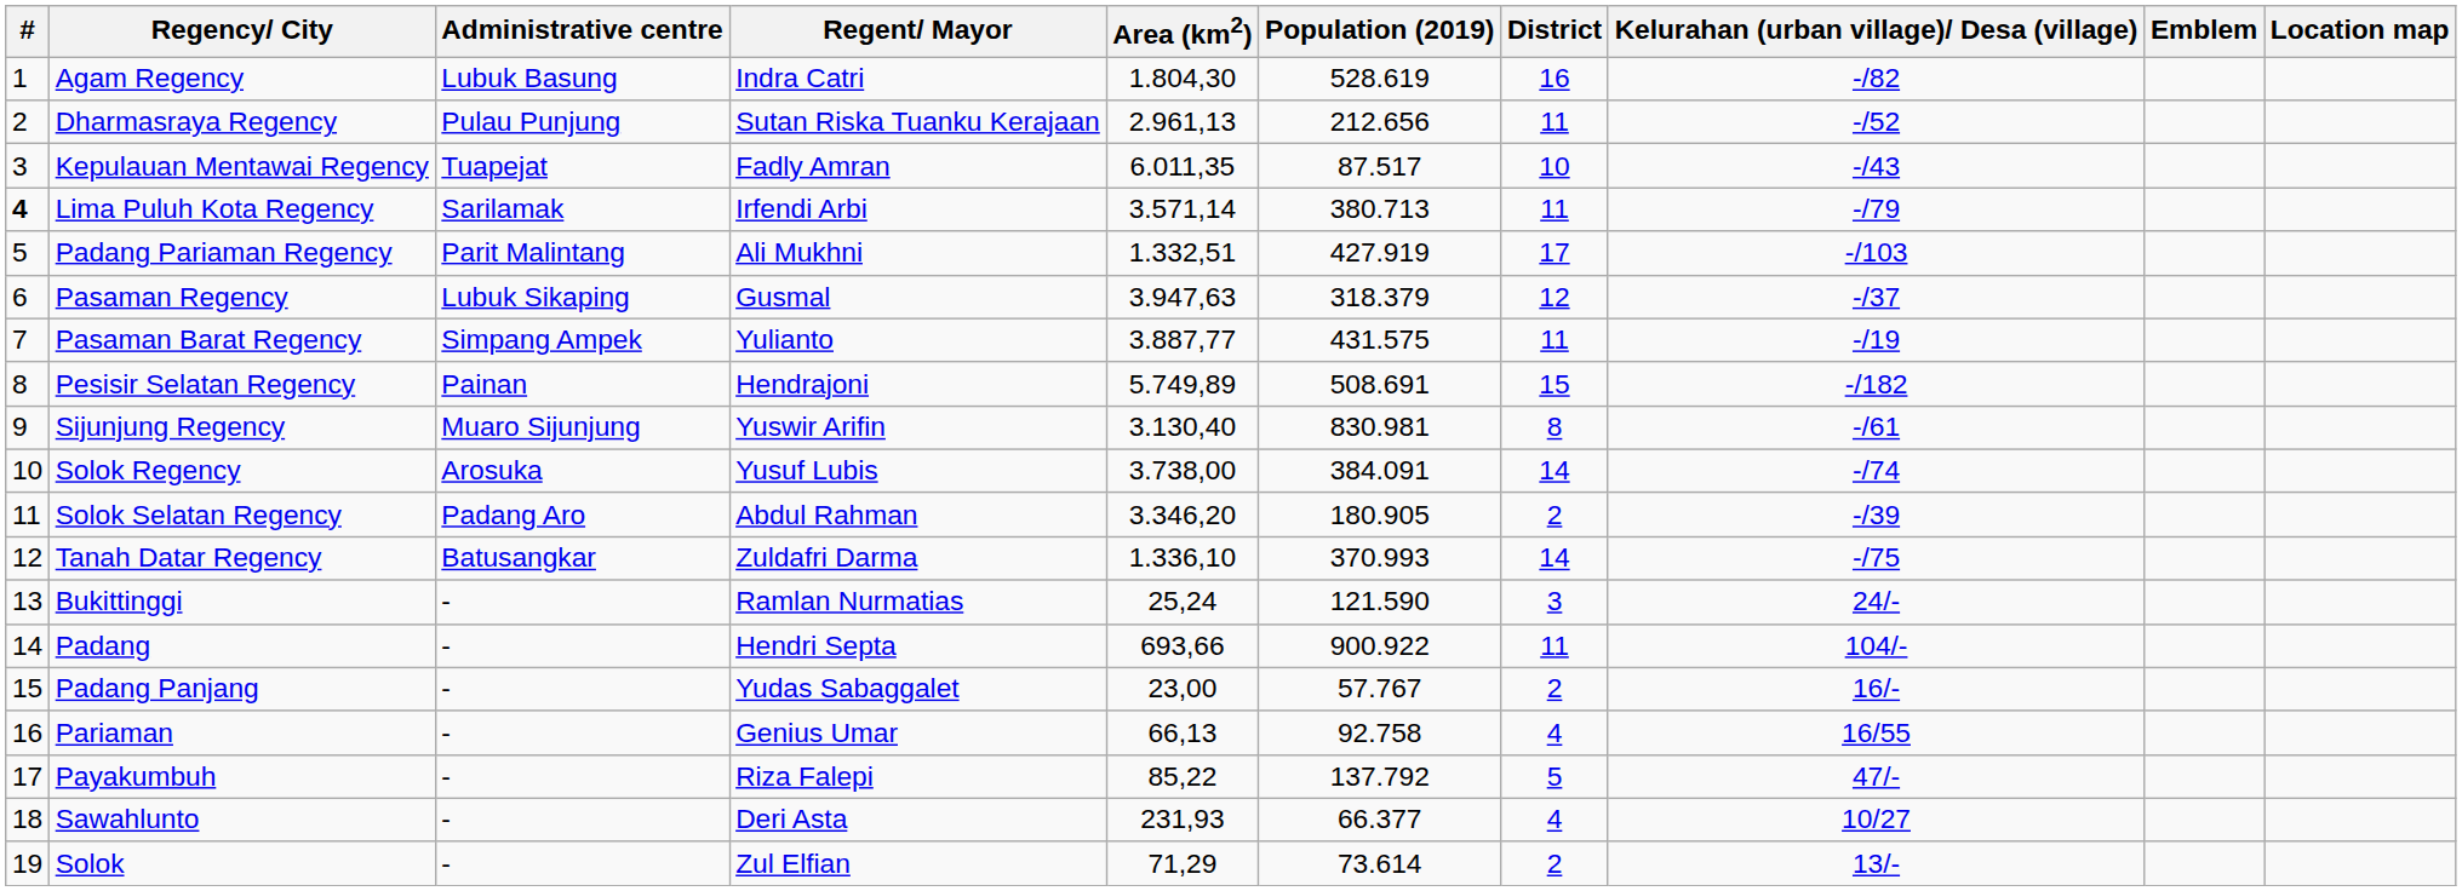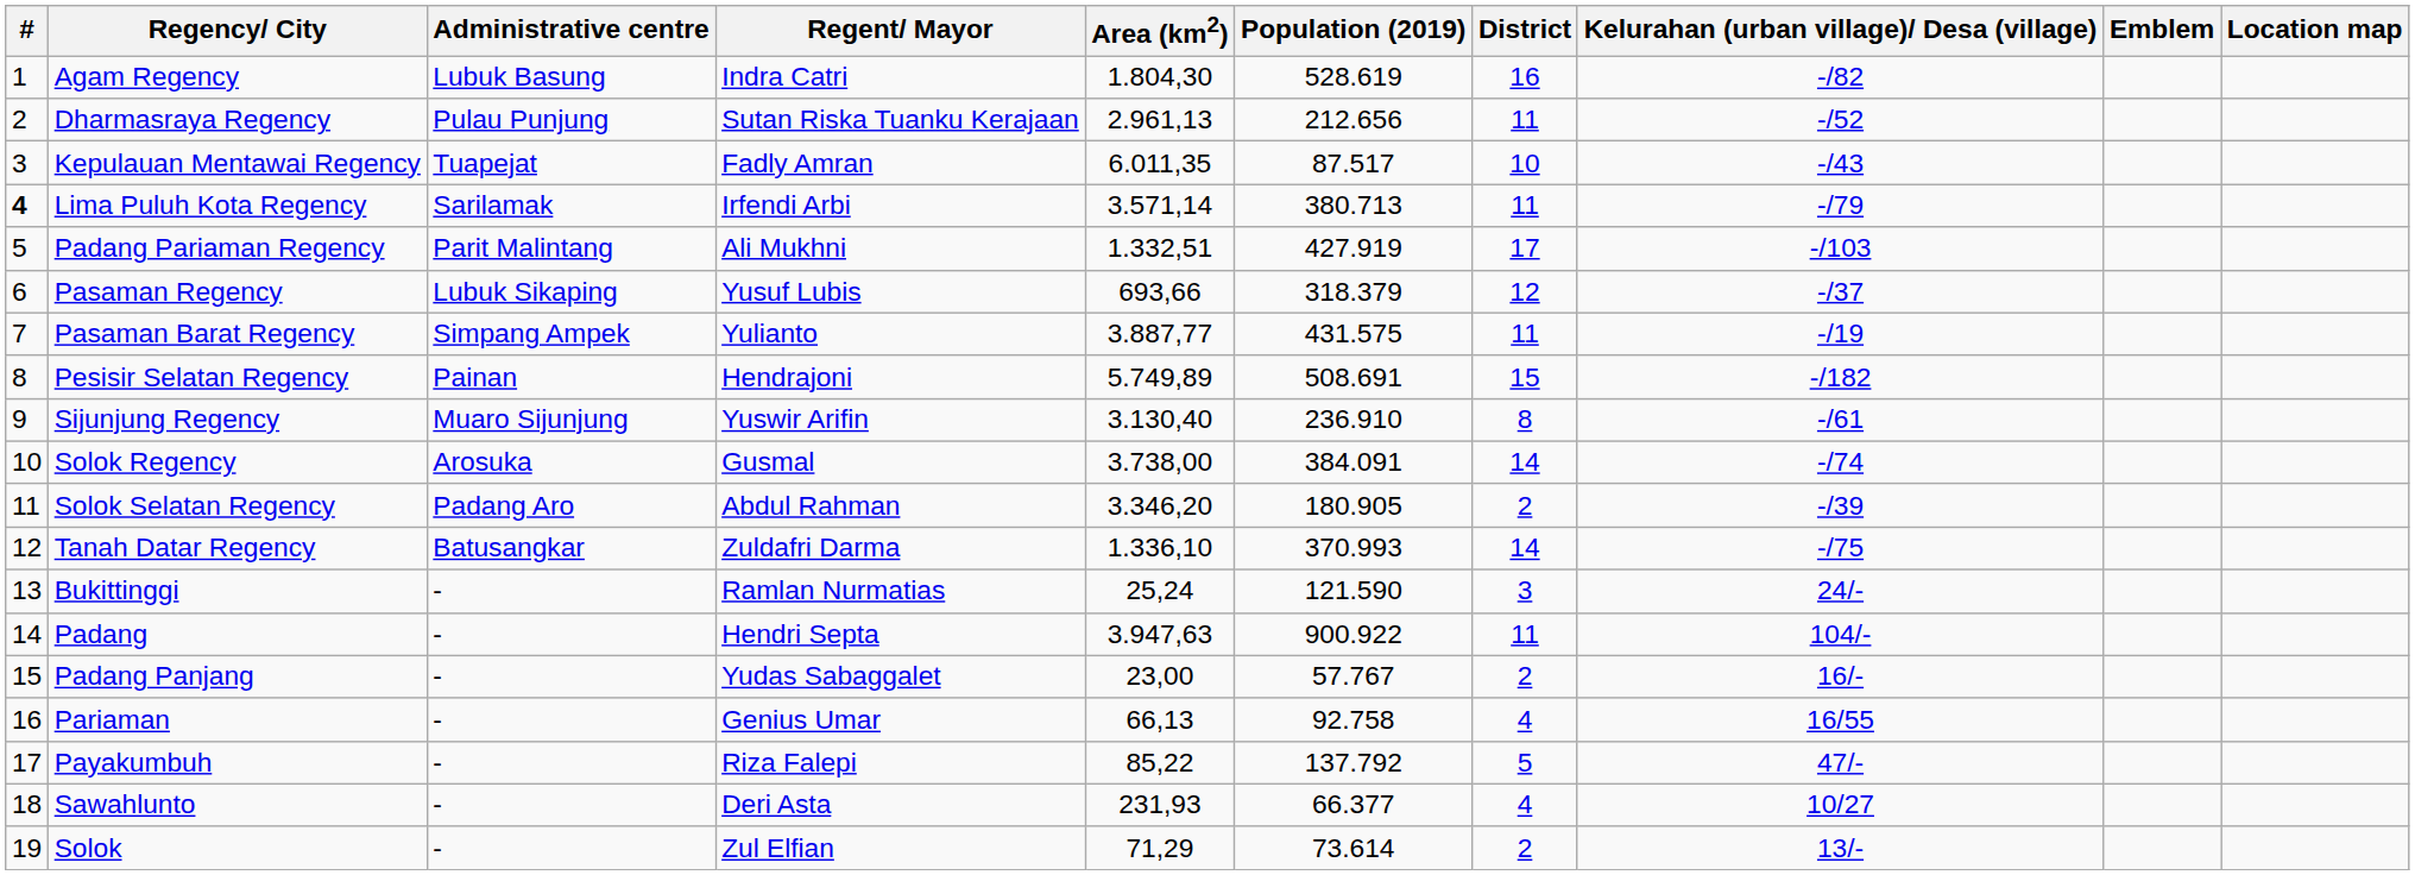Pasaman Regency | Regent/ Mayor: Gusmal -> Yusuf Lubis
Pasaman Regency | Area (km2): 3.947,63 -> 693,66
Sijunjung Regency | Population (2019): 830.981 -> 236.910
Solok Regency | Regent/ Mayor: Yusuf Lubis -> Gusmal
Padang | Area (km2): 693,66 -> 3.947,63
